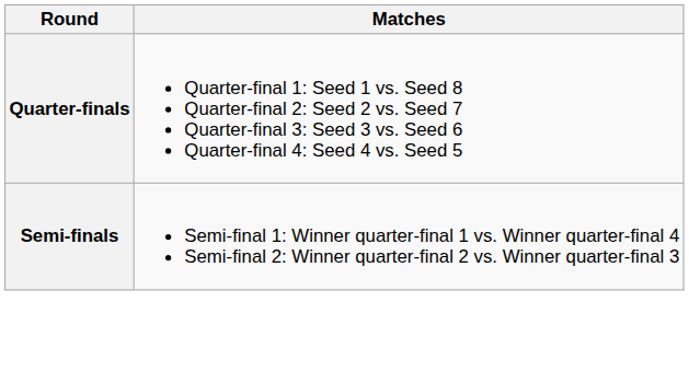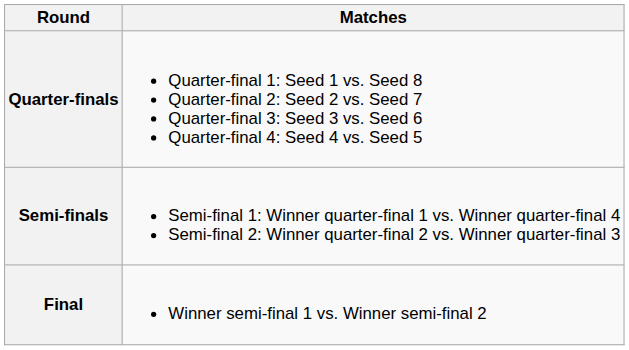+ row: Final | Winner semi-final 1 vs. Winner semi-final 2
